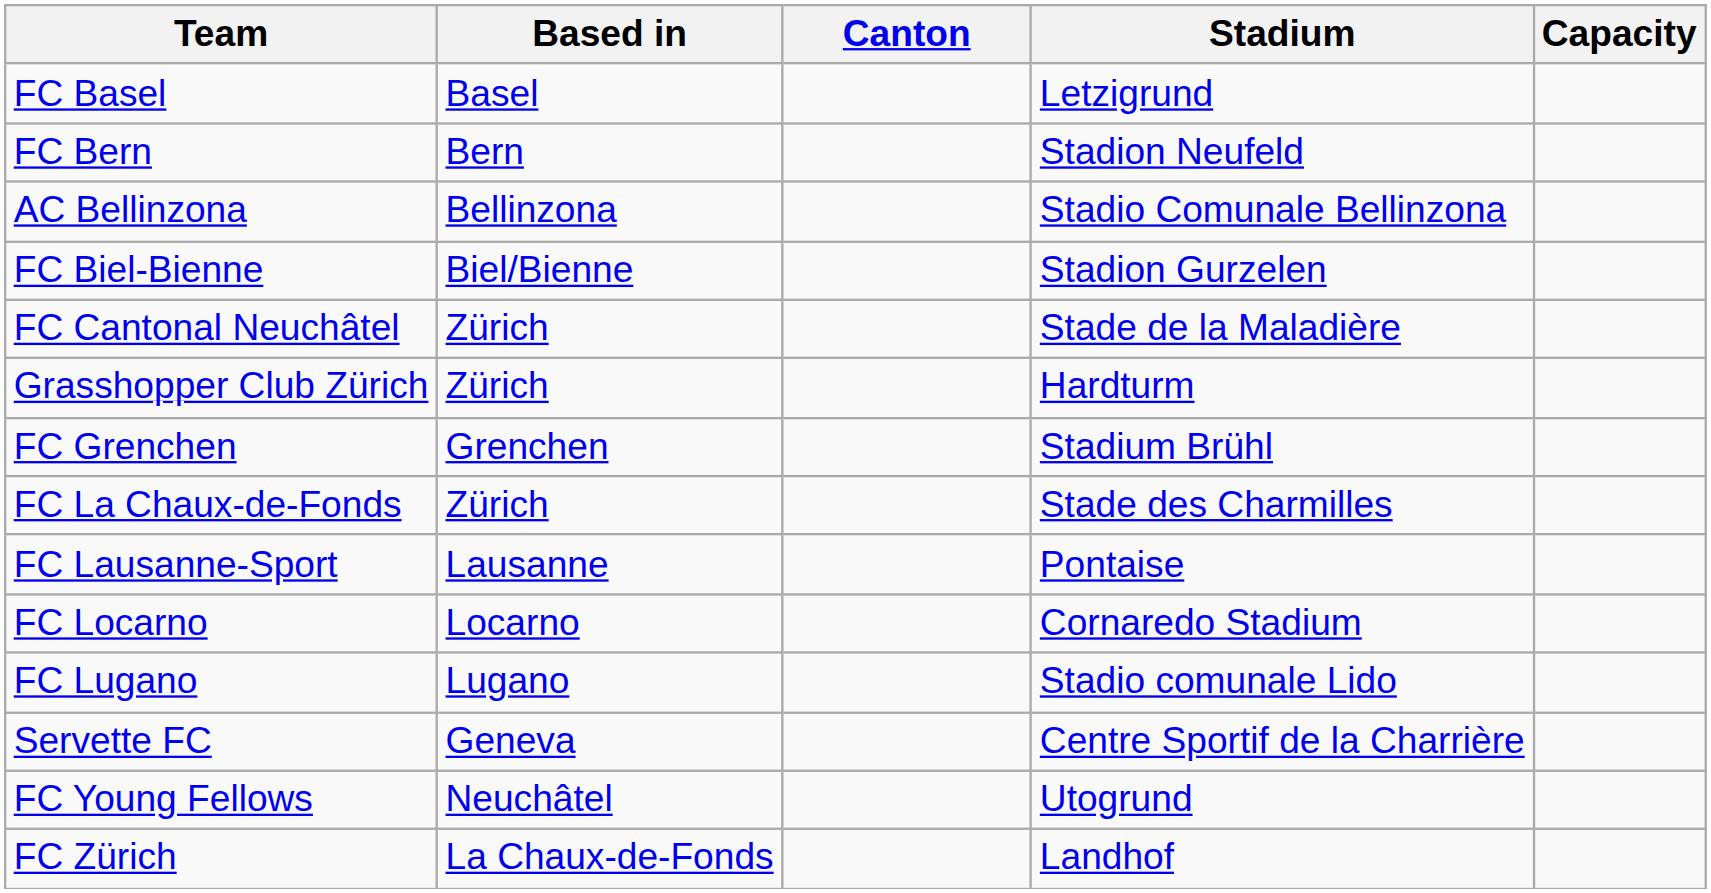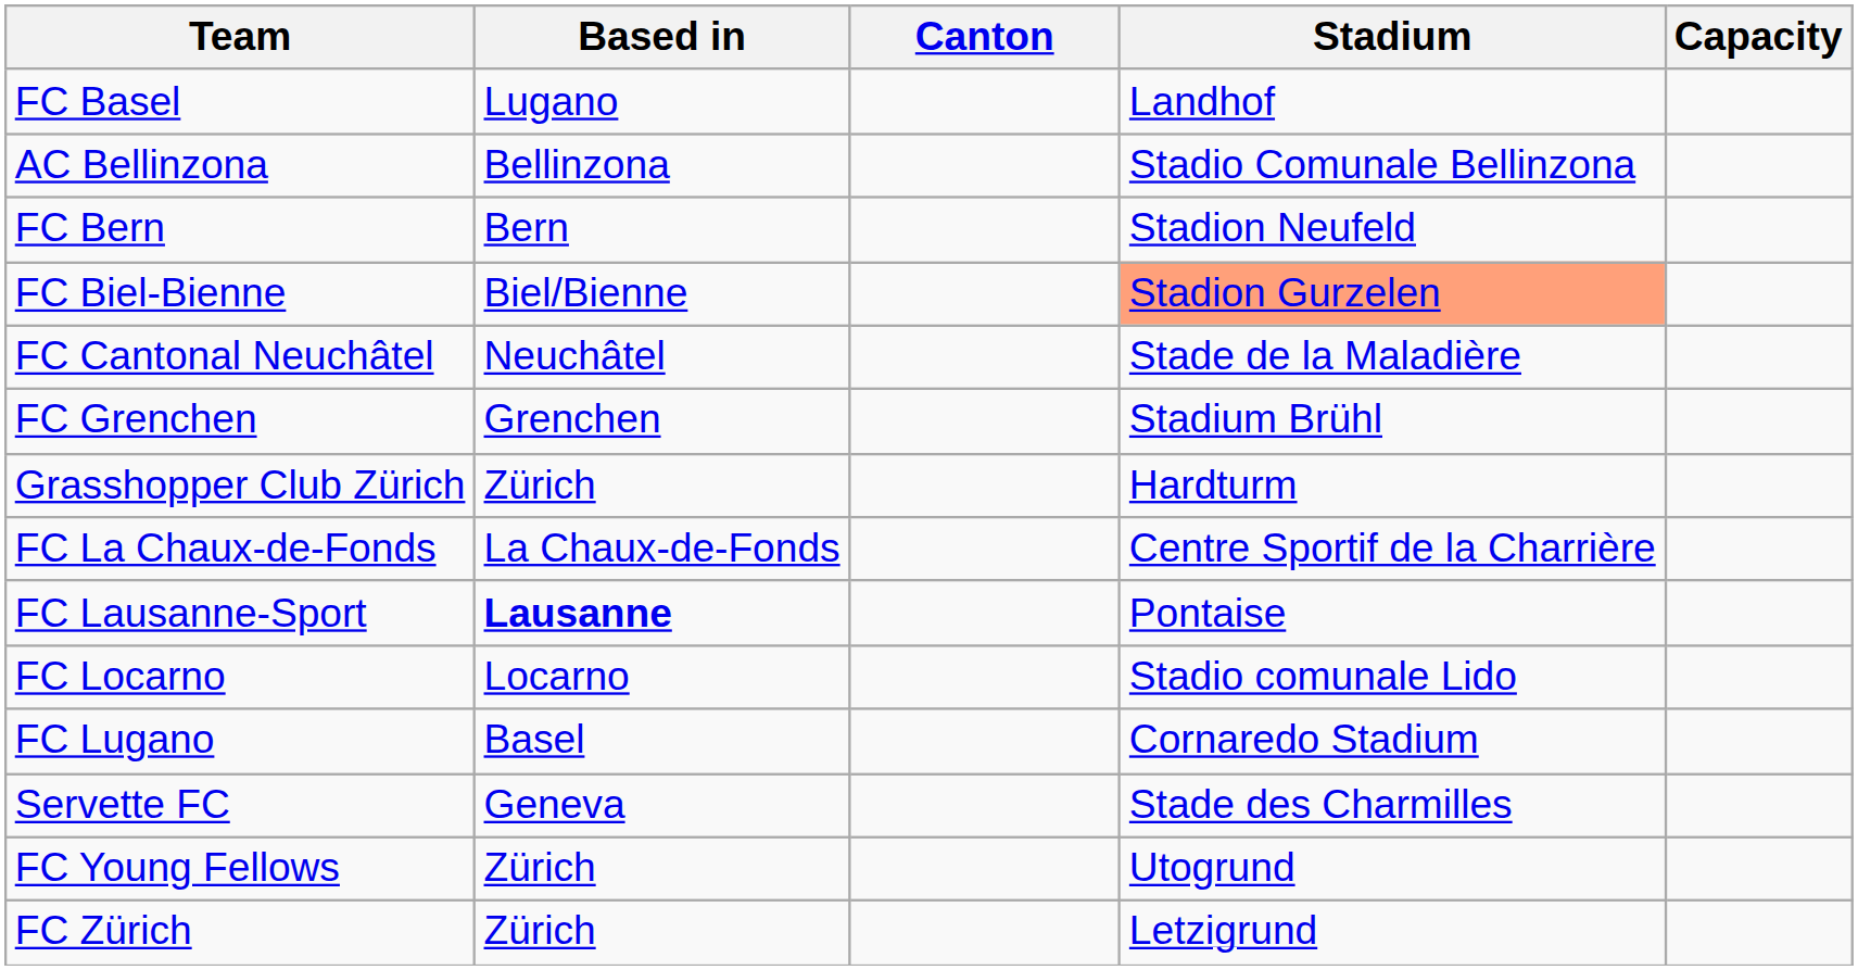FC Basel | Based in: Basel -> Lugano
FC Basel | Stadium: Letzigrund -> Landhof
rows swapped: AC Bellinzona <-> FC Bern
FC Biel-Bienne | Stadium: no background -> lightsalmon background
FC Cantonal Neuchâtel | Based in: Zürich -> Neuchâtel
rows swapped: Grasshopper Club Zürich <-> FC Grenchen
FC La Chaux-de-Fonds | Based in: Zürich -> La Chaux-de-Fonds
FC La Chaux-de-Fonds | Stadium: Stade des Charmilles -> Centre Sportif de la Charrière
FC Lausanne-Sport | Based in: normal -> bold
FC Locarno | Stadium: Cornaredo Stadium -> Stadio comunale Lido
FC Lugano | Based in: Lugano -> Basel
FC Lugano | Stadium: Stadio comunale Lido -> Cornaredo Stadium
Servette FC | Stadium: Centre Sportif de la Charrière -> Stade des Charmilles
FC Young Fellows | Based in: Neuchâtel -> Zürich
FC Zürich | Based in: La Chaux-de-Fonds -> Zürich
FC Zürich | Stadium: Landhof -> Letzigrund
